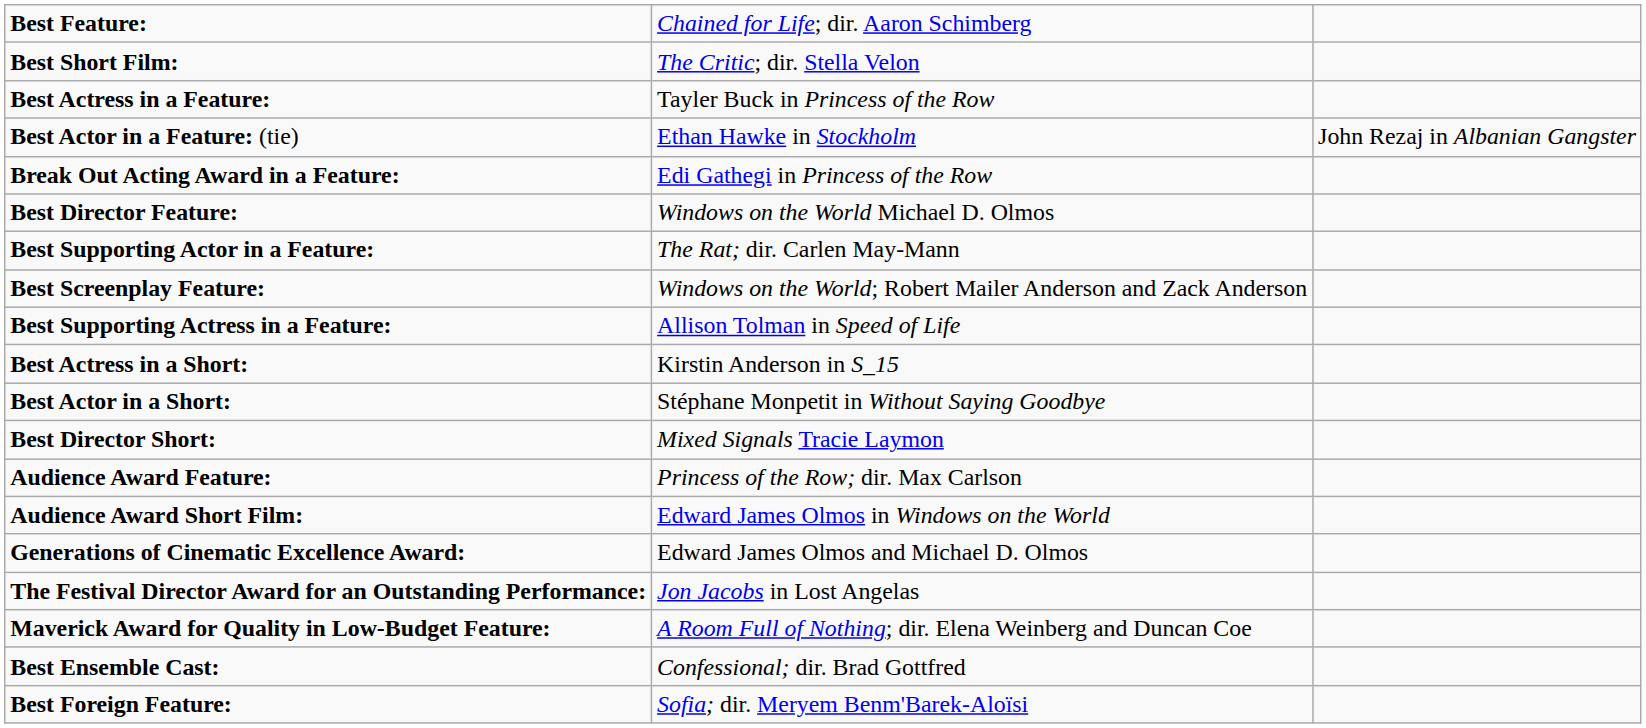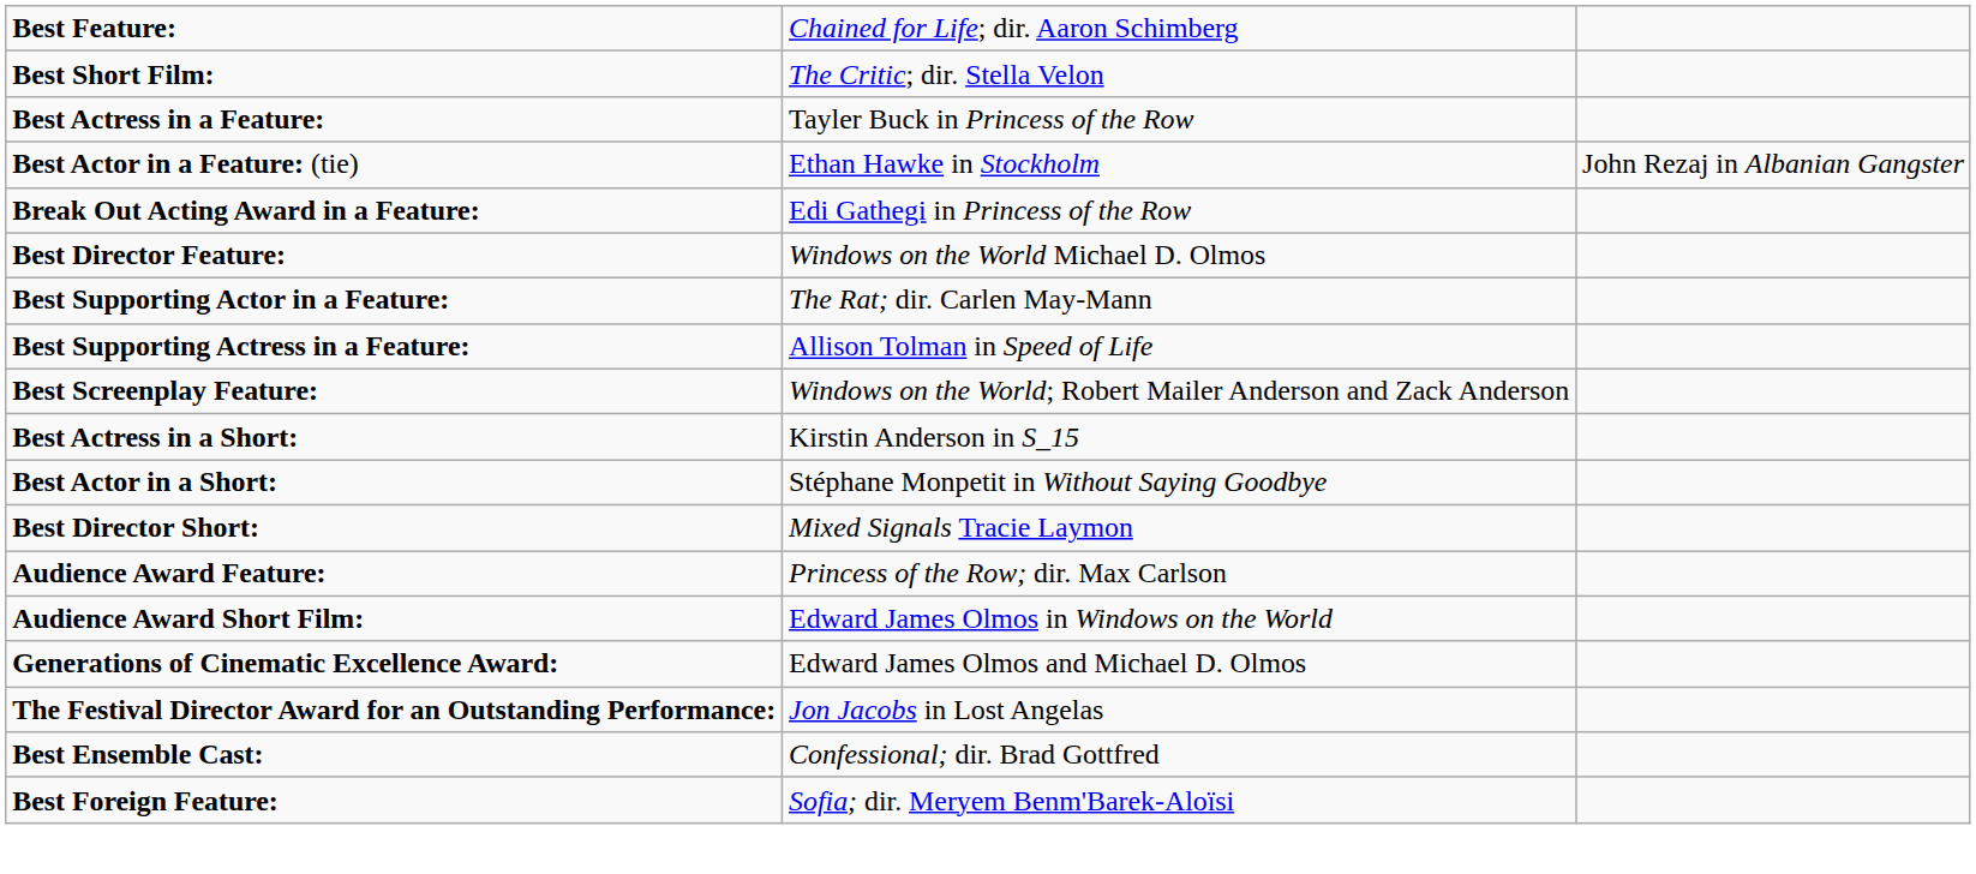rows swapped: Best Supporting Actress in a Feature: <-> Best Screenplay Feature:
- row: Maverick Award for Quality in Low-Budget Feature: | A Room Full of Nothing; dir. Elena Weinberg and Duncan Coe
